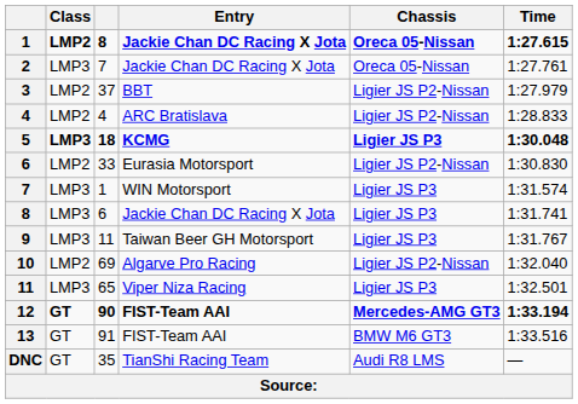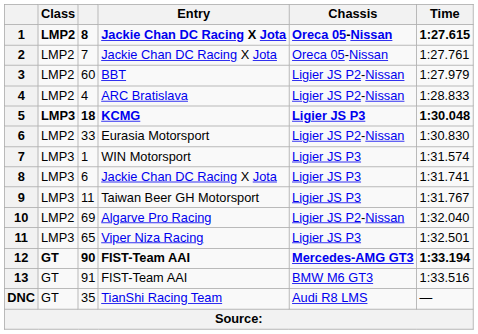2 | Class: LMP3 -> LMP2
3 | column 3: 37 -> 60
